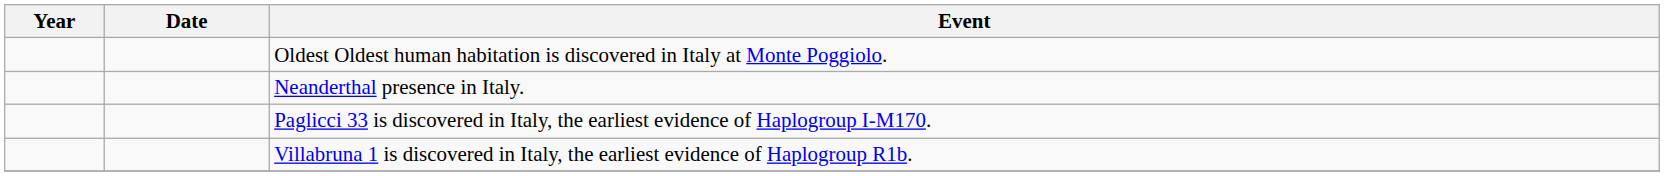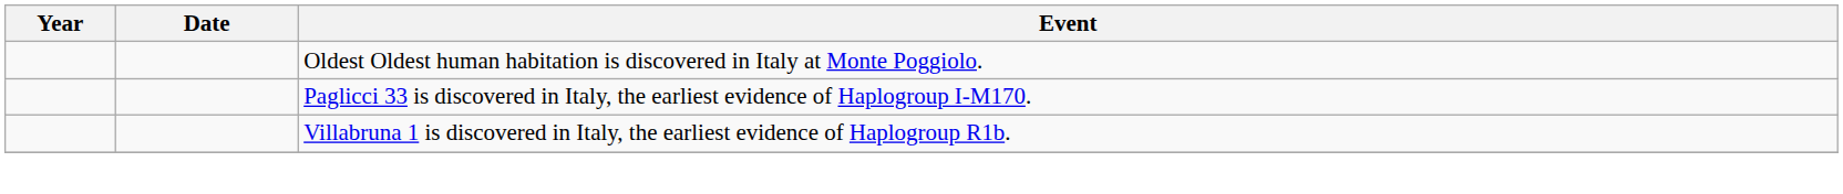- row: Neanderthal presence in Italy.
